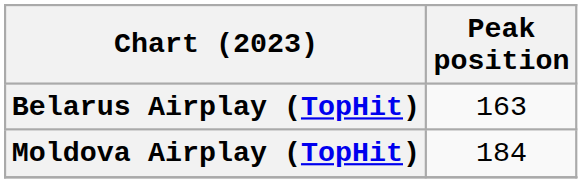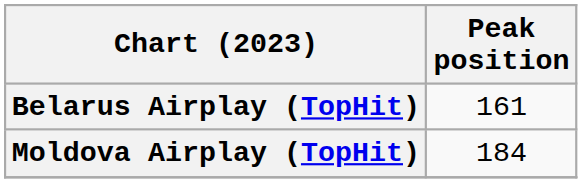Belarus Airplay (TopHit) | Peak position: 163 -> 161
